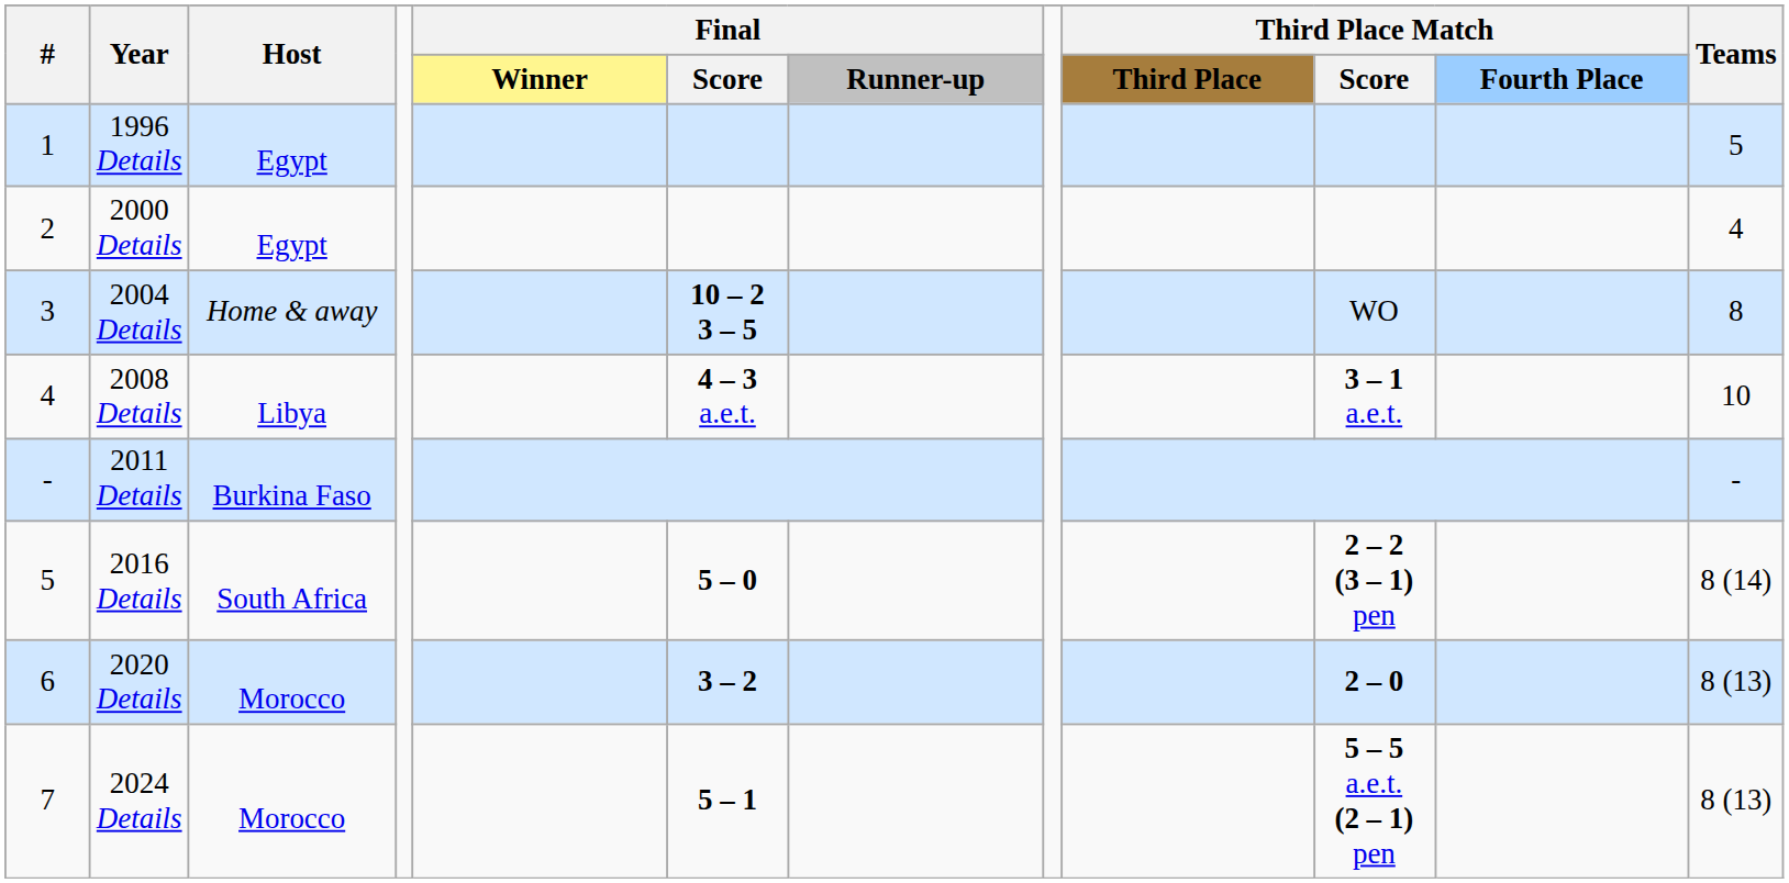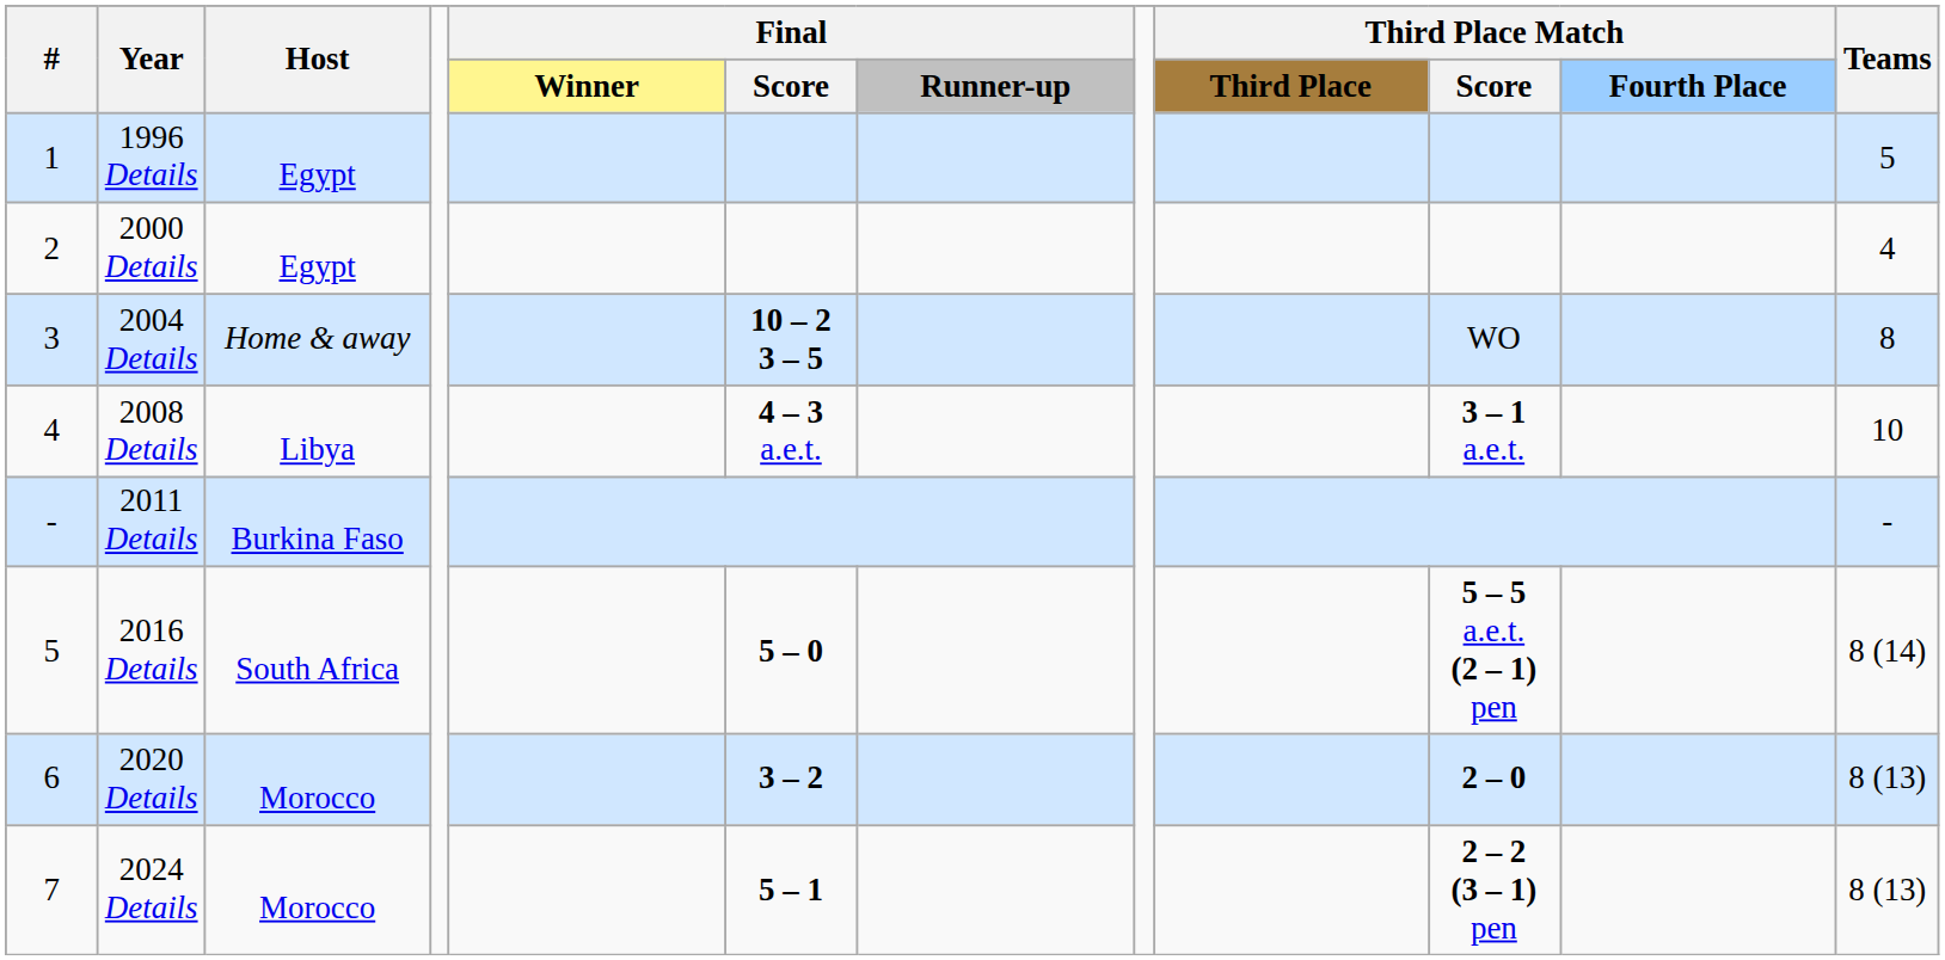2016 Details | Third Place Match / Score: 2 – 2 (3 – 1) pen -> 5 – 5 a.e.t. (2 – 1) pen
2024 Details | Third Place Match / Score: 5 – 5 a.e.t. (2 – 1) pen -> 2 – 2 (3 – 1) pen
